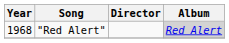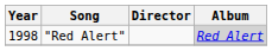"Red Alert" | Year: 1968 -> 1998
